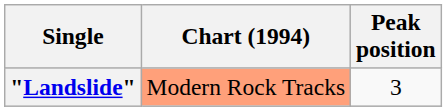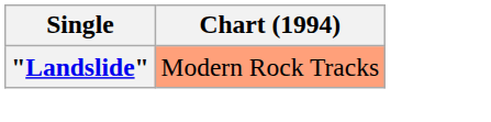- column: Peak position | 3
